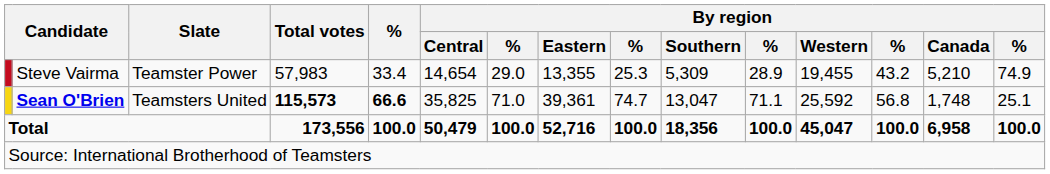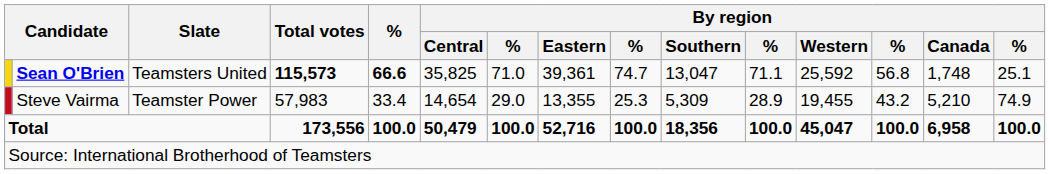rows swapped: Sean O'Brien <-> Steve Vairma
